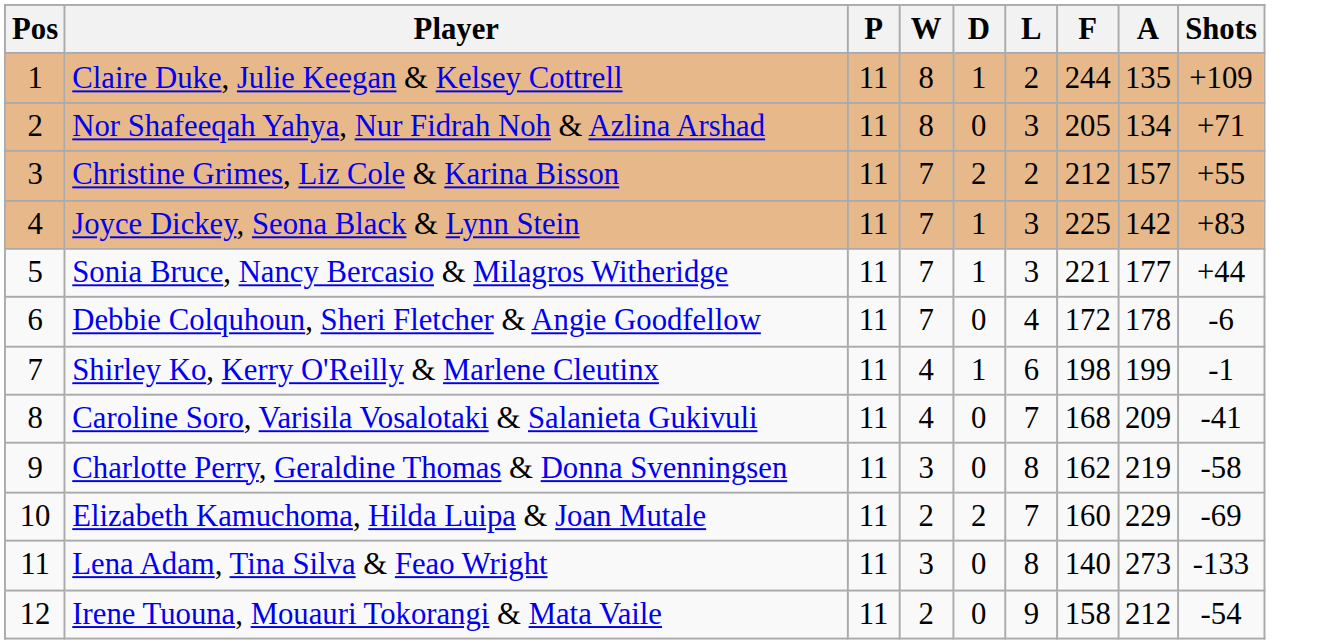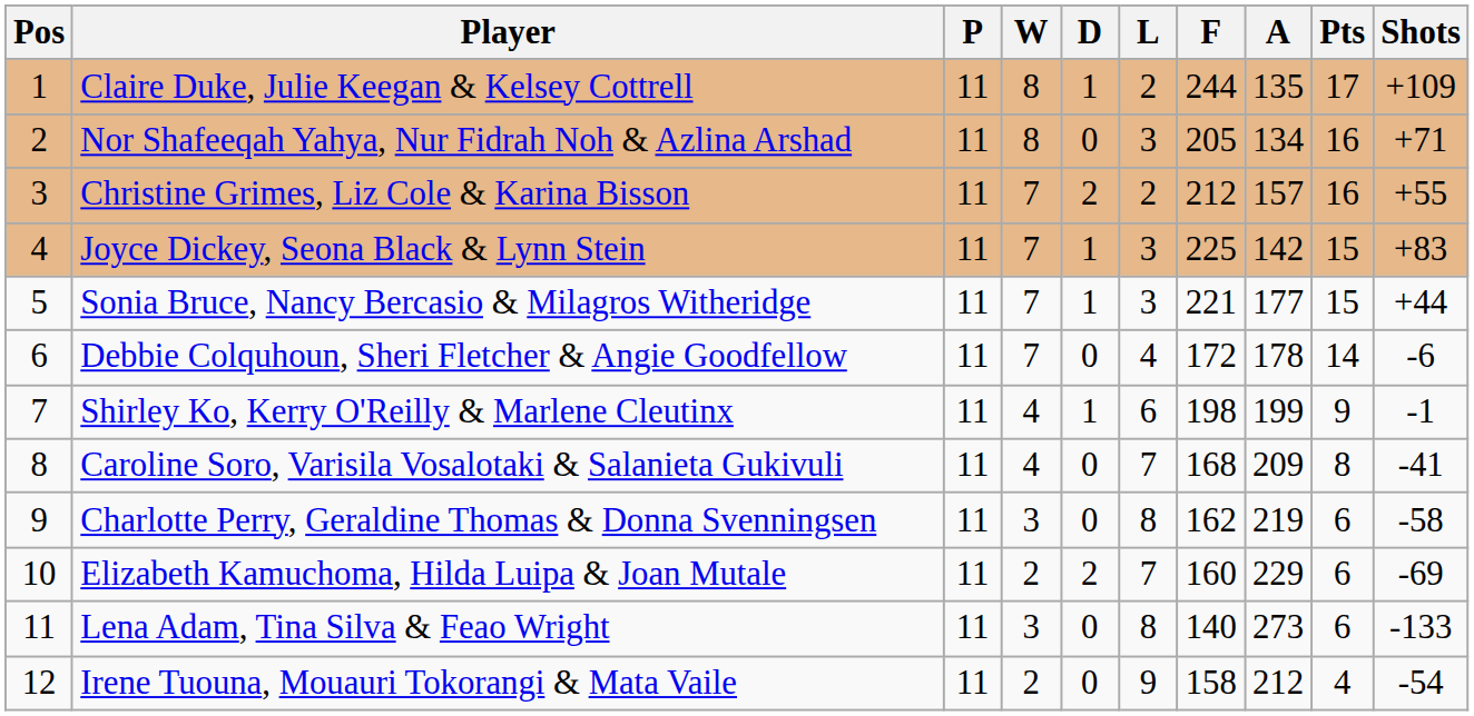+ column: Pts | 17 | 16 | 16 | 15 | 15 | 14 | 9 | 8 | 6 | 6 | 6 | 4
